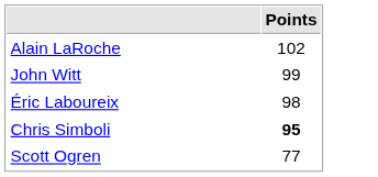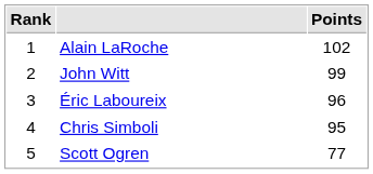+ column: Rank | 1 | 2 | 3 | 4 | 5
Éric Laboureix | Points: 98 -> 96
Chris Simboli | Points: bold -> normal
